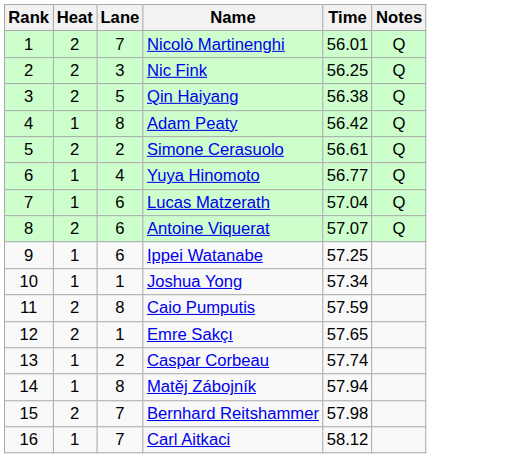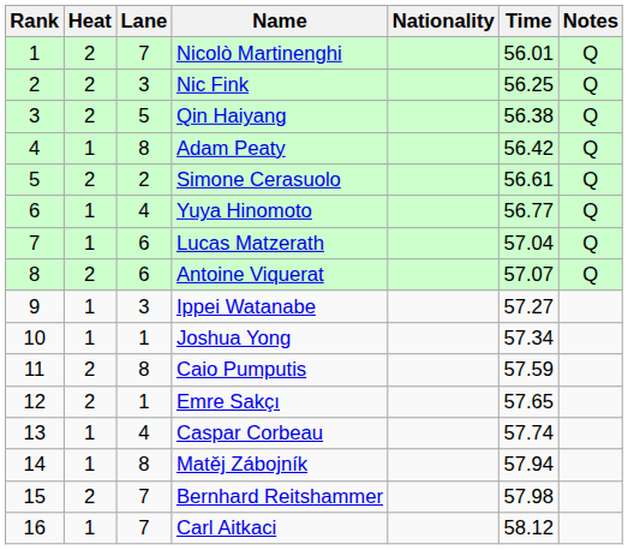+ column: Nationality
Ippei Watanabe | Lane: 6 -> 3
Ippei Watanabe | Time: 57.25 -> 57.27
Caspar Corbeau | Lane: 2 -> 4
